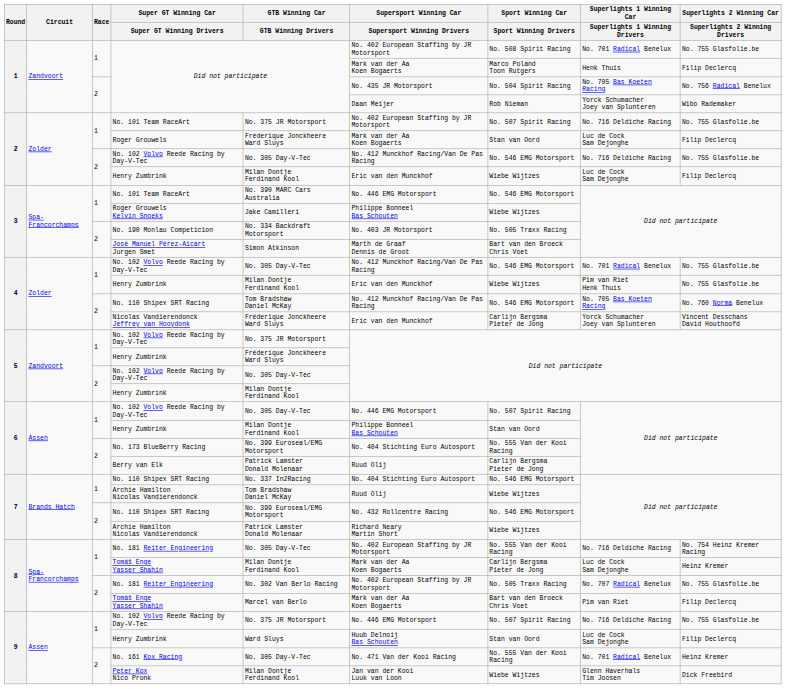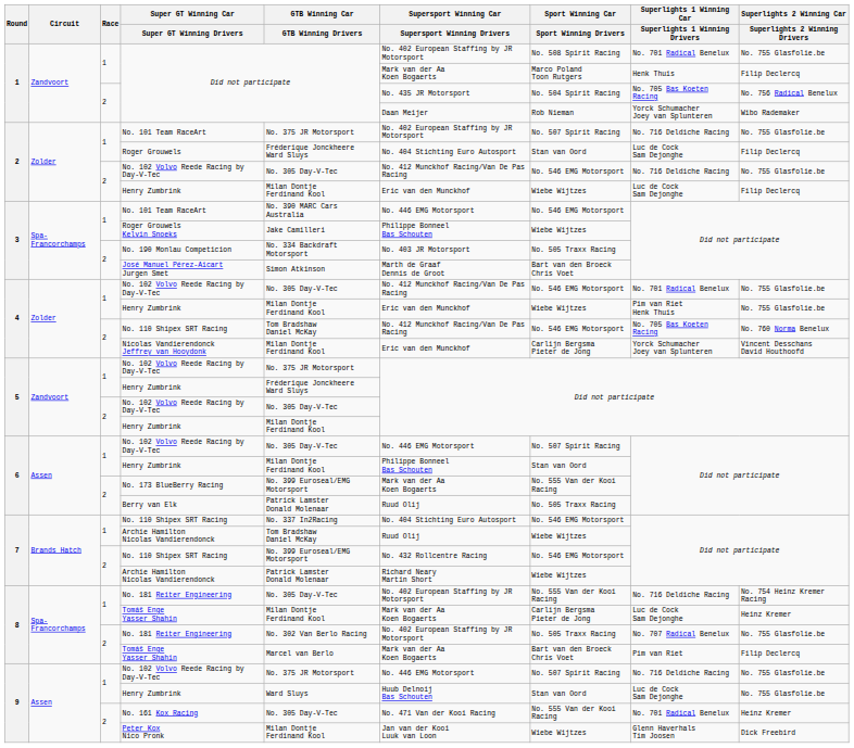Roger Grouwels | Supersport Winning Car / Supersport Winning Drivers: Mark van der Aa Koen Bogaerts -> No. 404 Stichting Euro Autosport
Nicolas Vandierendonck Jeffrey van Hooydonk | GTB Winning Car / GTB Winning Drivers: Fréderique Jonckheere Ward Sluys -> Milan Dontje Ferdinand Kool
No. 173 BlueBerry Racing | Supersport Winning Car / Supersport Winning Drivers: No. 404 Stichting Euro Autosport -> Mark van der Aa Koen Bogaerts
Berry van Elk | Sport Winning Car / Sport Winning Drivers: Carlijn Bergsma Pieter de Jong -> No. 505 Traxx Racing
9 / Henry Zumbrink | Superlights 2 Winning Car / Superlights 2 Winning Drivers: Filip Declercq -> No. 755 Glasfolie.be
